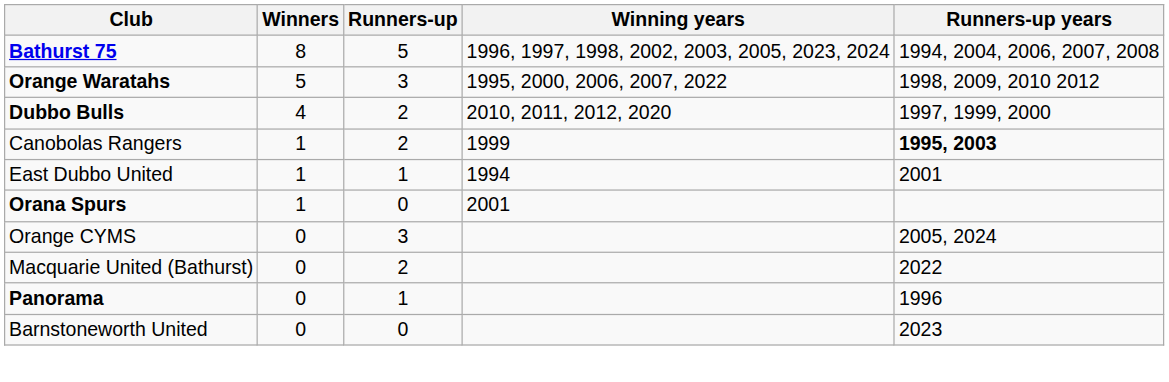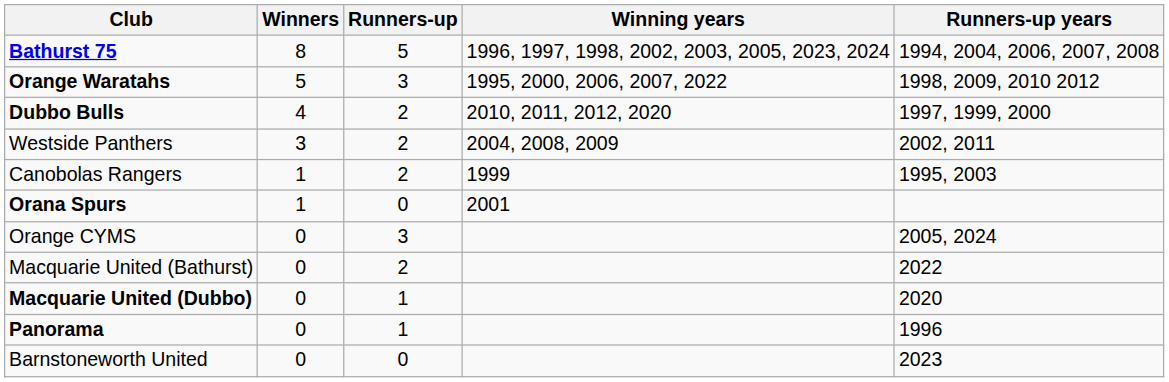+ row: Westside Panthers | 3 | 2 | 2004, 2008, 2009 | 2002, 2011
Canobolas Rangers | Runners-up years: bold -> normal
- row: East Dubbo United | 1 | 1 | 1994 | 2001
+ row: Macquarie United (Dubbo) | 0 | 1 | 2020
